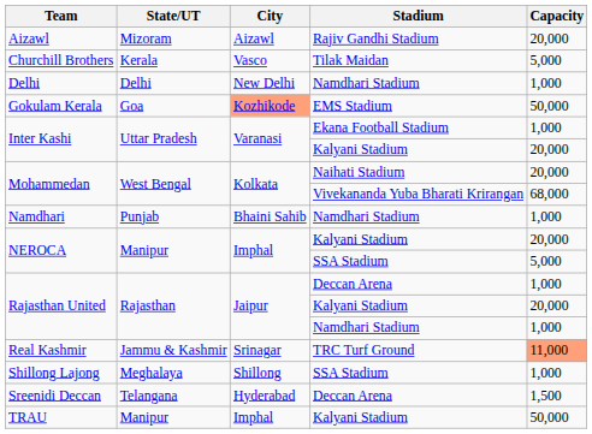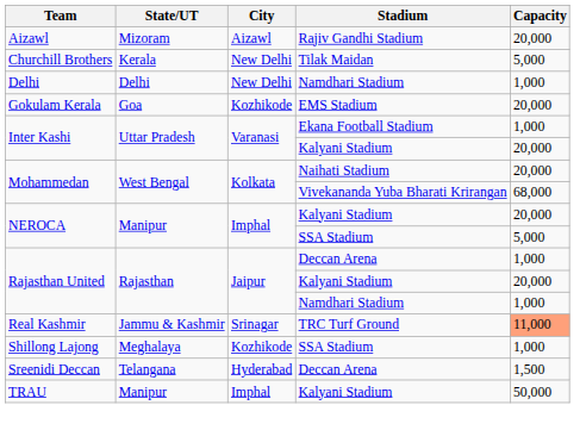Churchill Brothers | City: Vasco -> New Delhi
Gokulam Kerala | City: lightsalmon background -> no background
Gokulam Kerala | Capacity: 50,000 -> 20,000
- row: Namdhari | Punjab | Bhaini Sahib | Namdhari Stadium | 1,000
Shillong Lajong | City: Shillong -> Kozhikode
